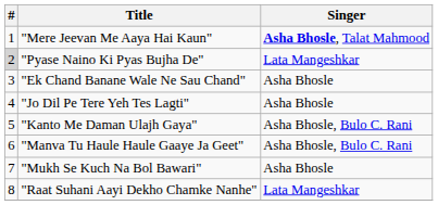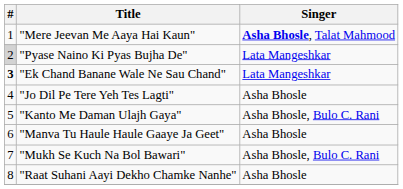"Ek Chand Banane Wale Ne Sau Chand" | #: normal -> bold
"Ek Chand Banane Wale Ne Sau Chand" | Singer: Asha Bhosle -> Lata Mangeshkar
"Manva Tu Haule Haule Gaaye Ja Geet" | Singer: Asha Bhosle, Bulo C. Rani -> Asha Bhosle
"Mukh Se Kuch Na Bol Bawari" | Singer: Asha Bhosle -> Asha Bhosle, Bulo C. Rani
"Raat Suhani Aayi Dekho Chamke Nanhe" | Singer: Lata Mangeshkar -> Asha Bhosle
